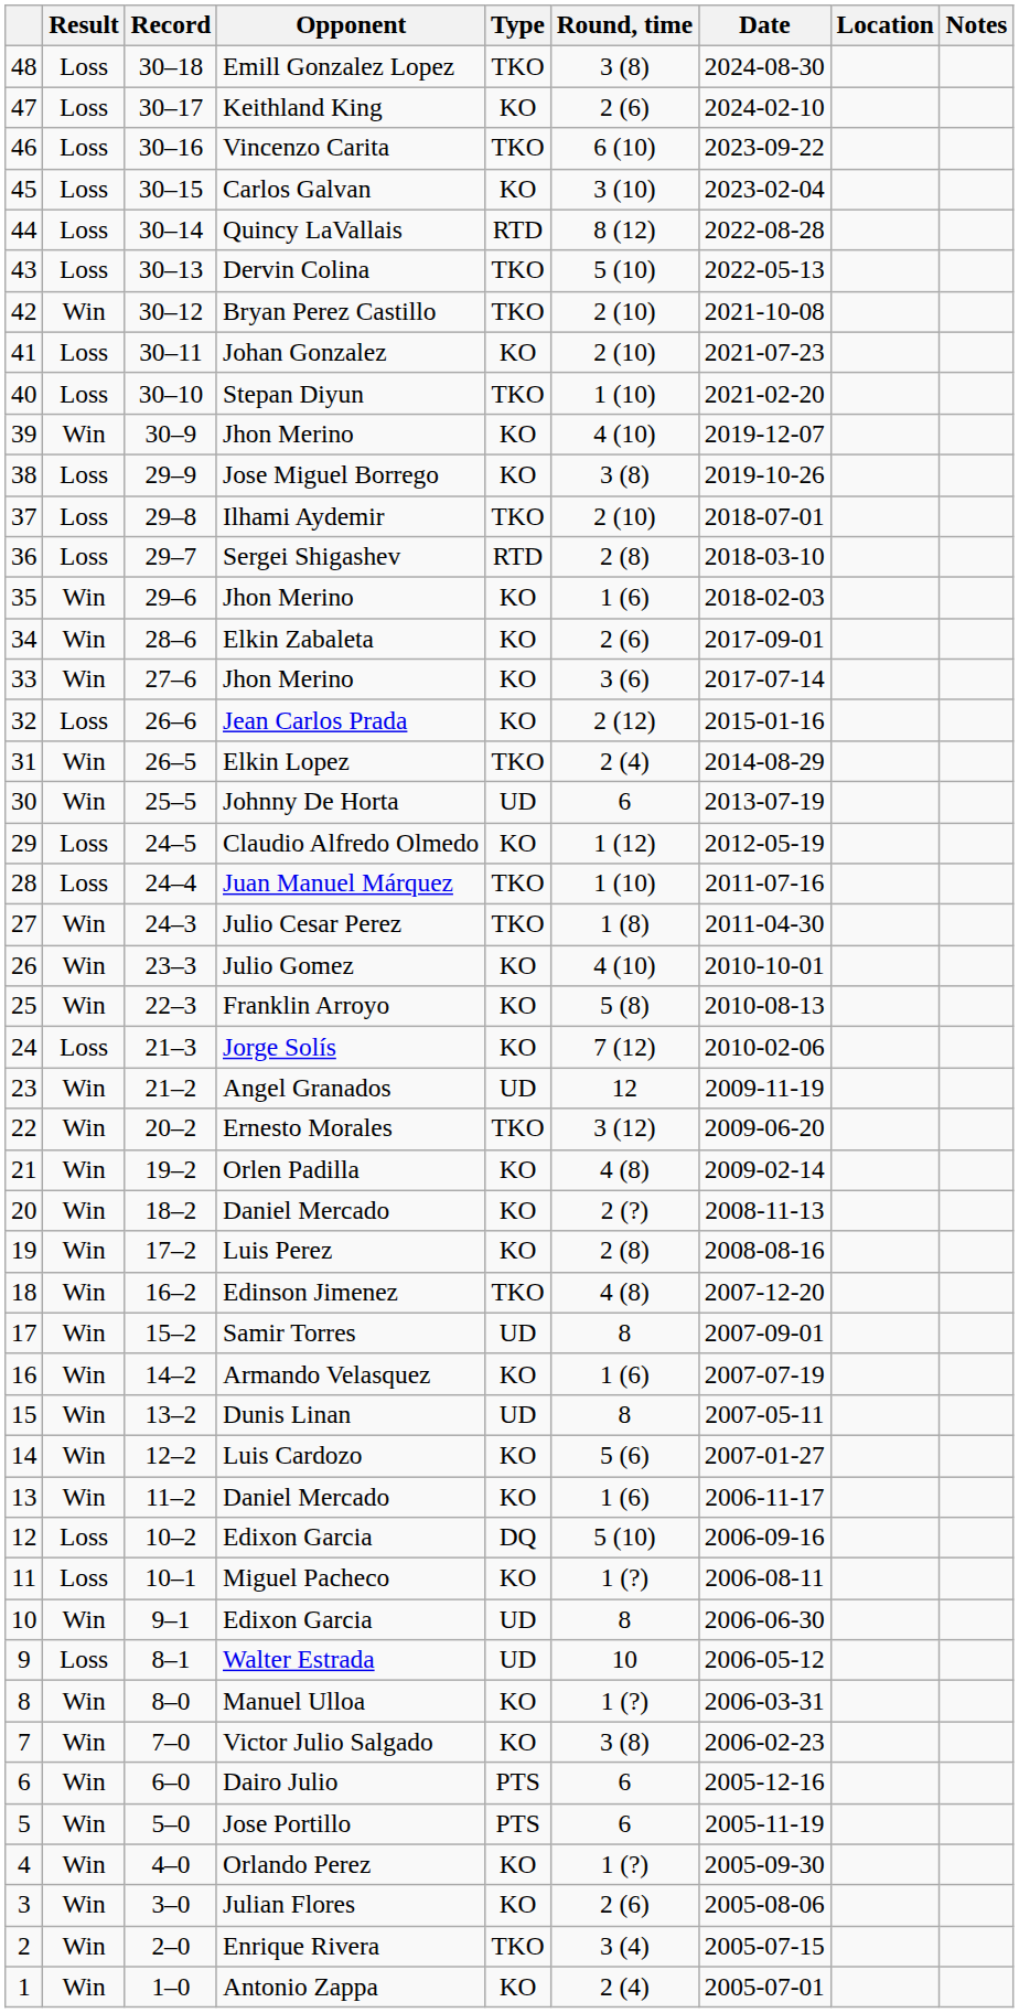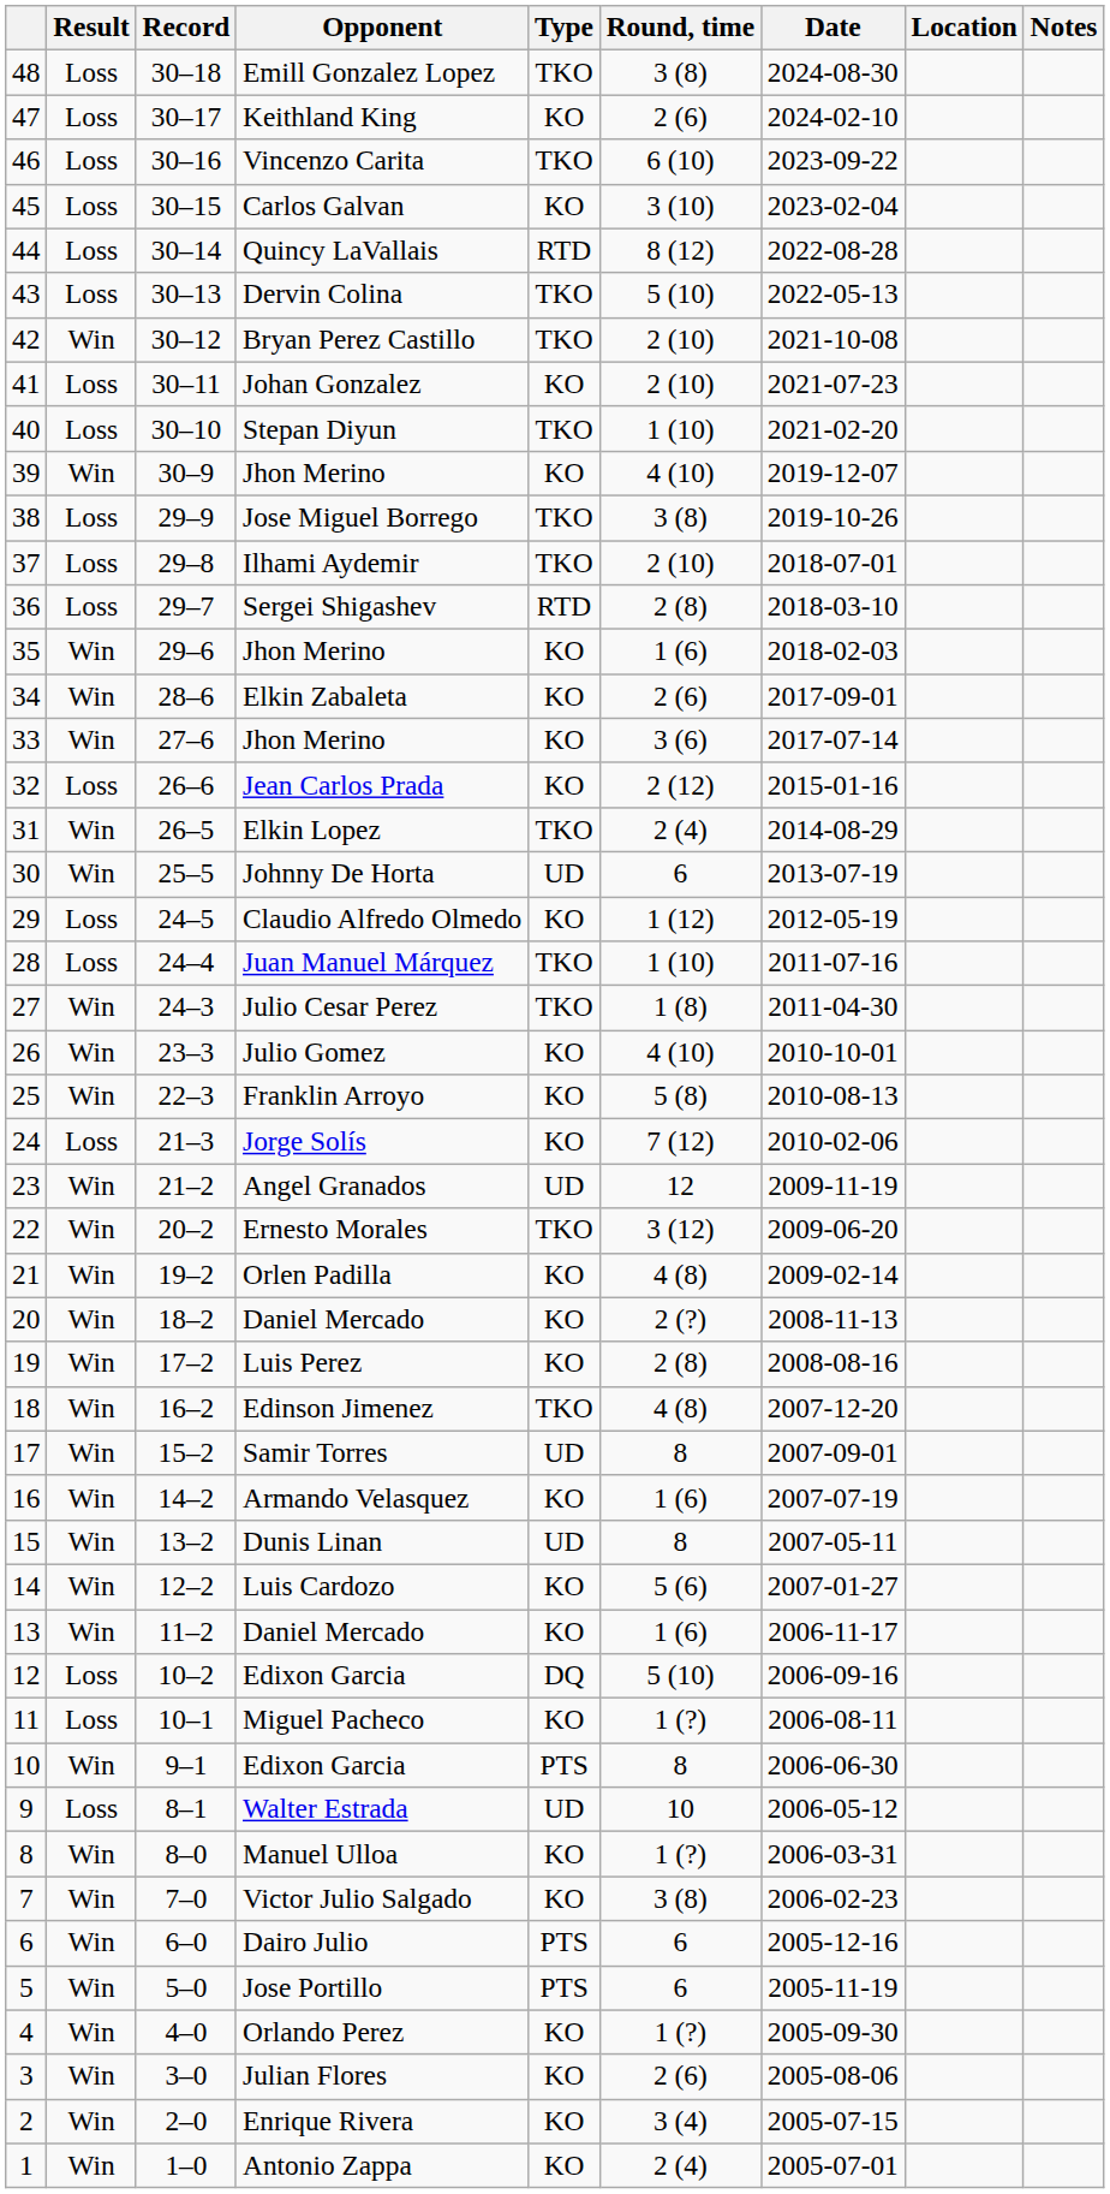Jose Miguel Borrego | Type: KO -> TKO
10 / Edixon Garcia | Type: UD -> PTS
Enrique Rivera | Type: TKO -> KO
